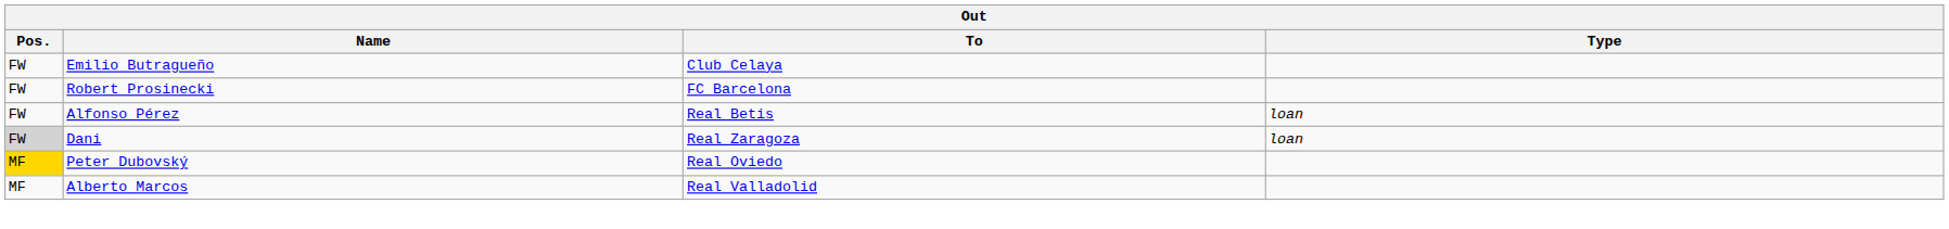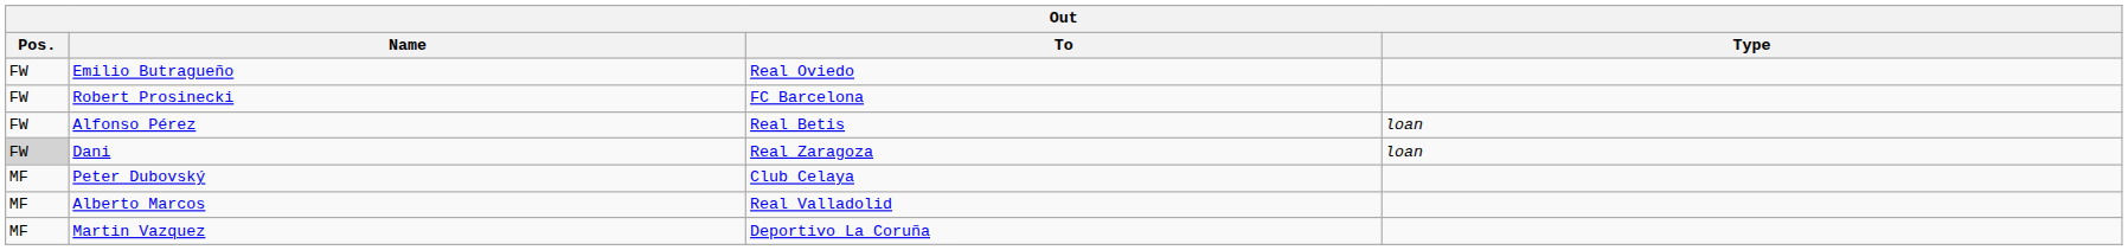Emilio Butragueño | To: Club Celaya -> Real Oviedo
Peter Dubovský | Pos.: gold background -> no background
Peter Dubovský | To: Real Oviedo -> Club Celaya
+ row: MF | Martin Vazquez | Deportivo La Coruña
